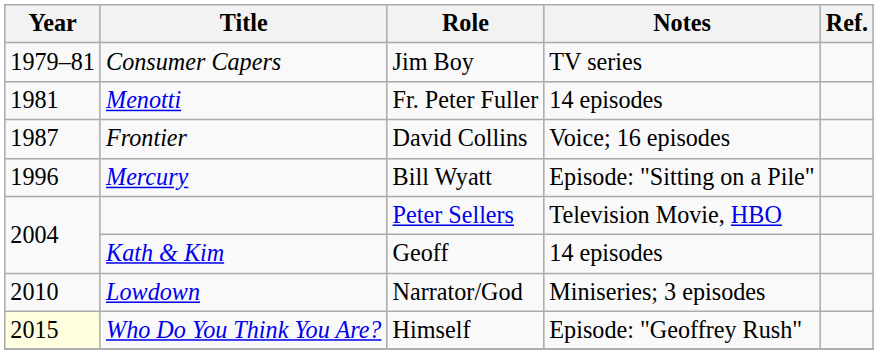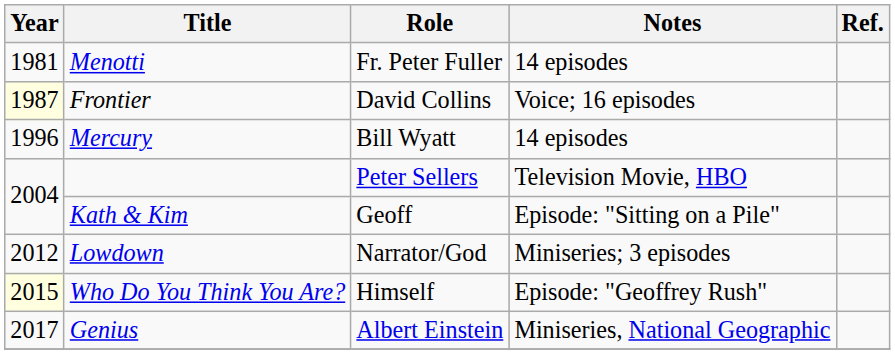- row: 1979–81 | Consumer Capers | Jim Boy | TV series
Frontier | Year: no background -> lightyellow background
Mercury | Notes: Episode: "Sitting on a Pile" -> 14 episodes
Kath & Kim | Notes: 14 episodes -> Episode: "Sitting on a Pile"
Lowdown | Year: 2010 -> 2012
+ row: 2017 | Genius | Albert Einstein | Miniseries, National Geographic
